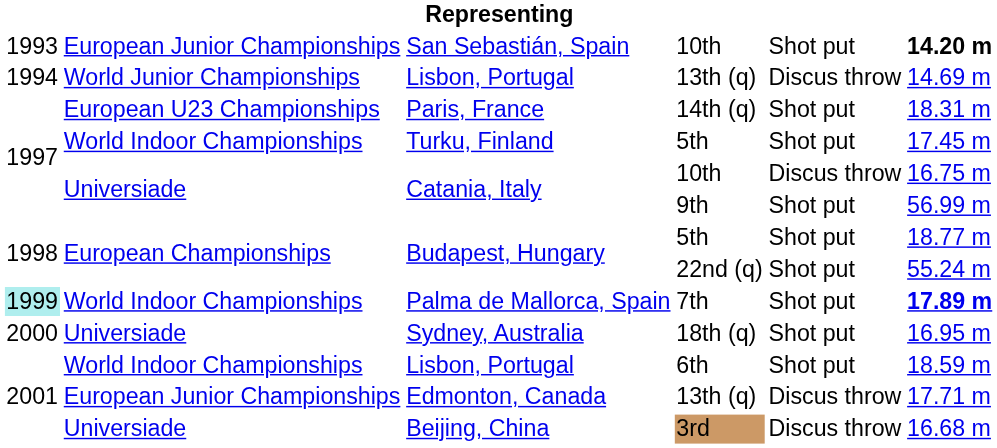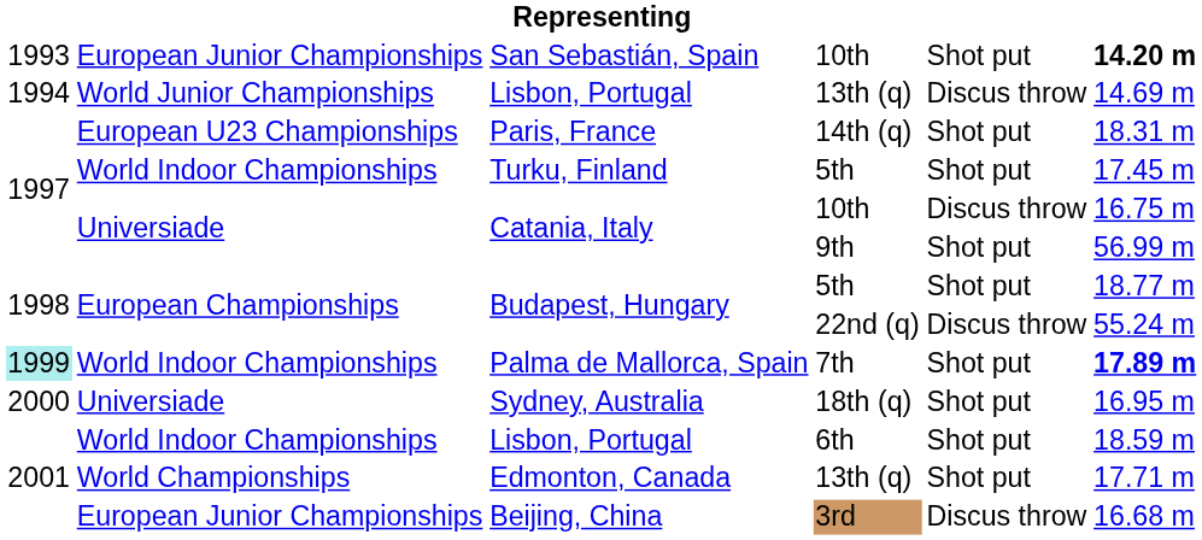Budapest, Hungary / 22nd (q) | column 5: Shot put -> Discus throw
Edmonton, Canada | column 2: European Junior Championships -> World Championships
Edmonton, Canada | column 5: Discus throw -> Shot put
Beijing, China | column 2: Universiade -> European Junior Championships
